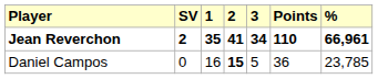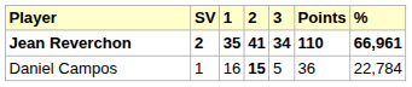Daniel Campos | SV: 0 -> 1
Daniel Campos | %: 23,785 -> 22,784
